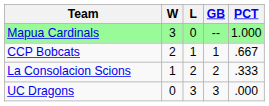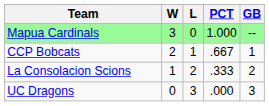columns swapped: PCT <-> GB
